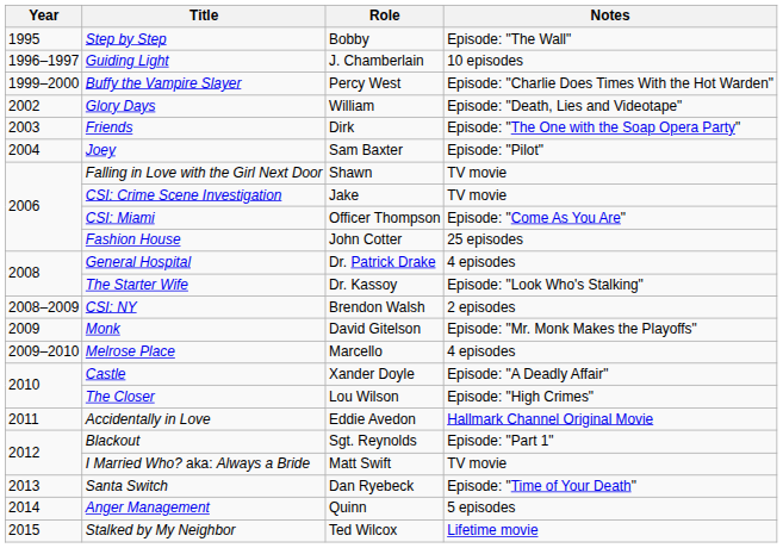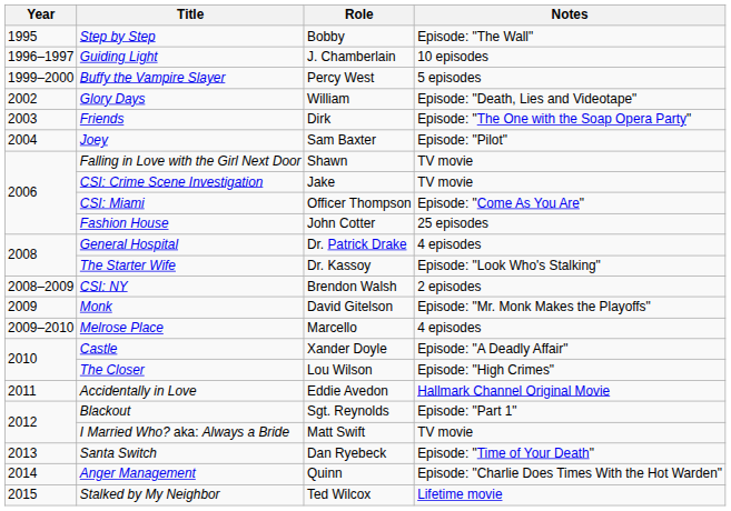Buffy the Vampire Slayer | Notes: Episode: "Charlie Does Times With the Hot Warden" -> 5 episodes
Anger Management | Notes: 5 episodes -> Episode: "Charlie Does Times With the Hot Warden"
